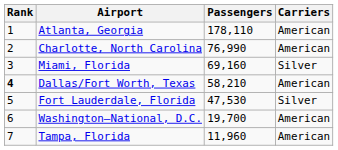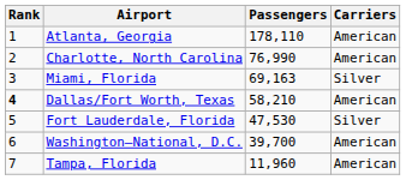Miami, Florida | Passengers: 69,160 -> 69,163
Washington–National, D.C. | Passengers: 19,700 -> 39,700
